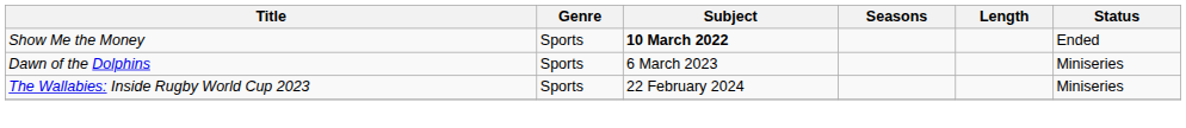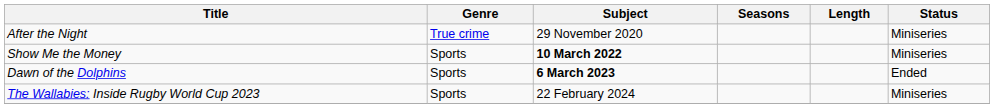+ row: After the Night | True crime | 29 November 2020 | Miniseries
Show Me the Money | Status: Ended -> Miniseries
Dawn of the Dolphins | Subject: normal -> bold
Dawn of the Dolphins | Status: Miniseries -> Ended
